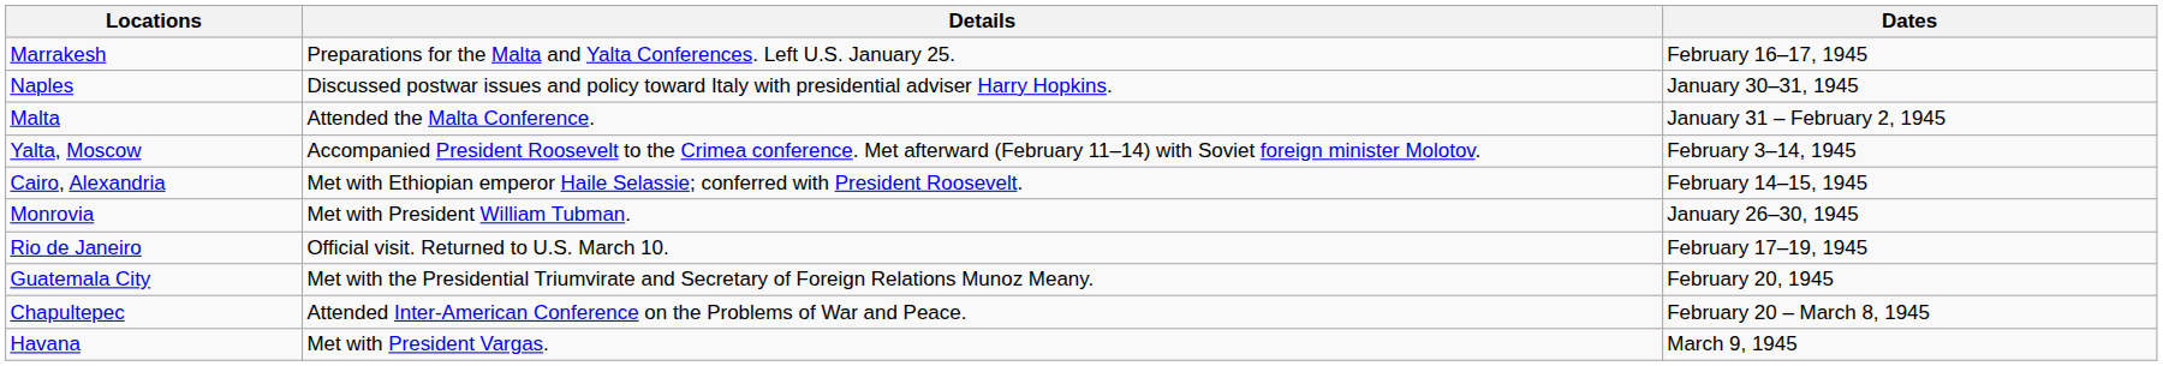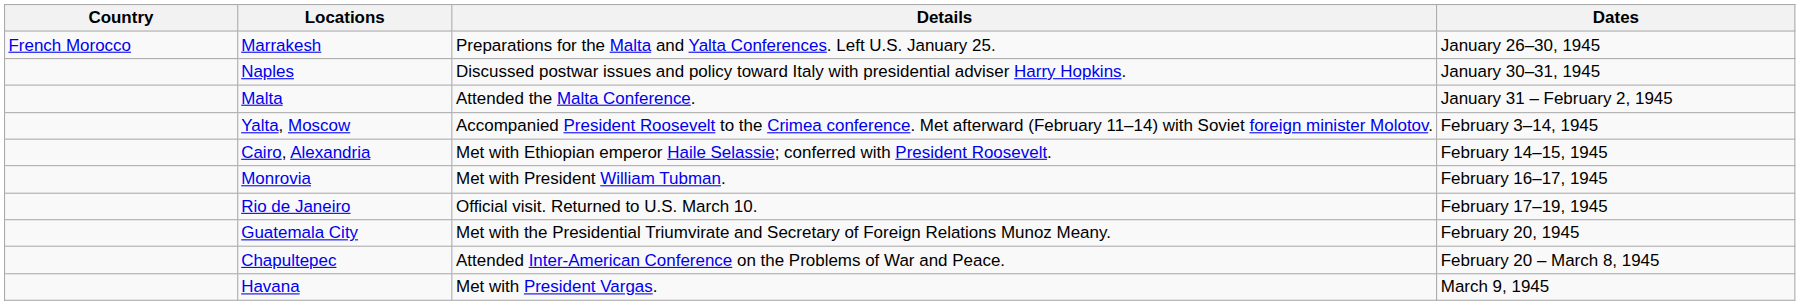+ column: Country | French Morocco
Marrakesh | Dates: February 16–17, 1945 -> January 26–30, 1945
Monrovia | Dates: January 26–30, 1945 -> February 16–17, 1945
